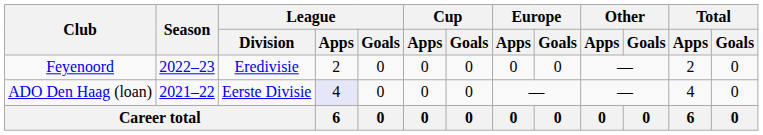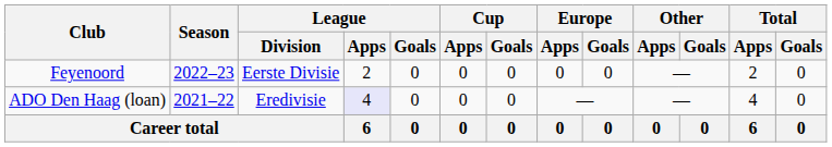Feyenoord | League / Division: Eredivisie -> Eerste Divisie
ADO Den Haag (loan) | League / Division: Eerste Divisie -> Eredivisie
